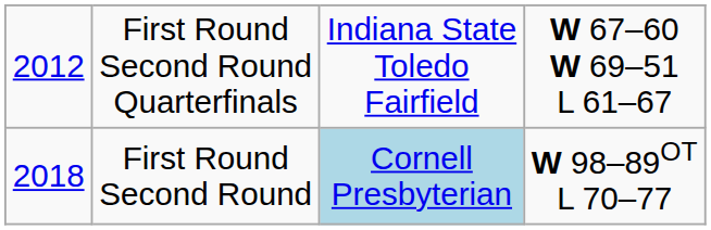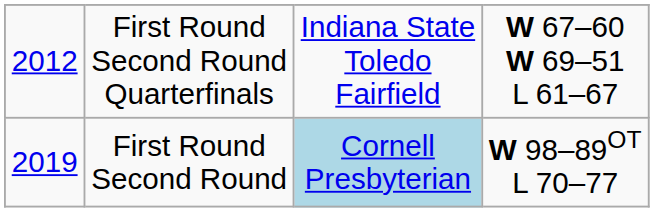First Round Second Round | column 1: 2018 -> 2019
